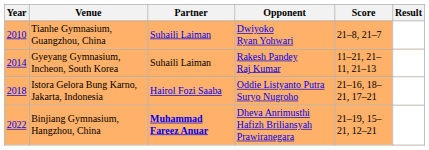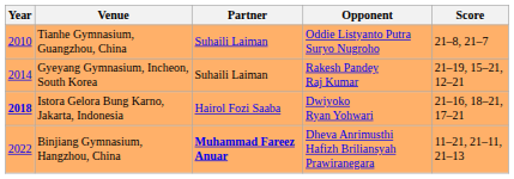- column: Result
Tianhe Gymnasium, Guangzhou, China | Opponent: Dwiyoko Ryan Yohwari -> Oddie Listyanto Putra Suryo Nugroho
Gyeyang Gymnasium, Incheon, South Korea | Score: 11–21, 21–11, 21–13 -> 21–19, 15–21, 12–21
Istora Gelora Bung Karno, Jakarta, Indonesia | Year: normal -> bold
Istora Gelora Bung Karno, Jakarta, Indonesia | Opponent: Oddie Listyanto Putra Suryo Nugroho -> Dwiyoko Ryan Yohwari
Binjiang Gymnasium, Hangzhou, China | Score: 21–19, 15–21, 12–21 -> 11–21, 21–11, 21–13
